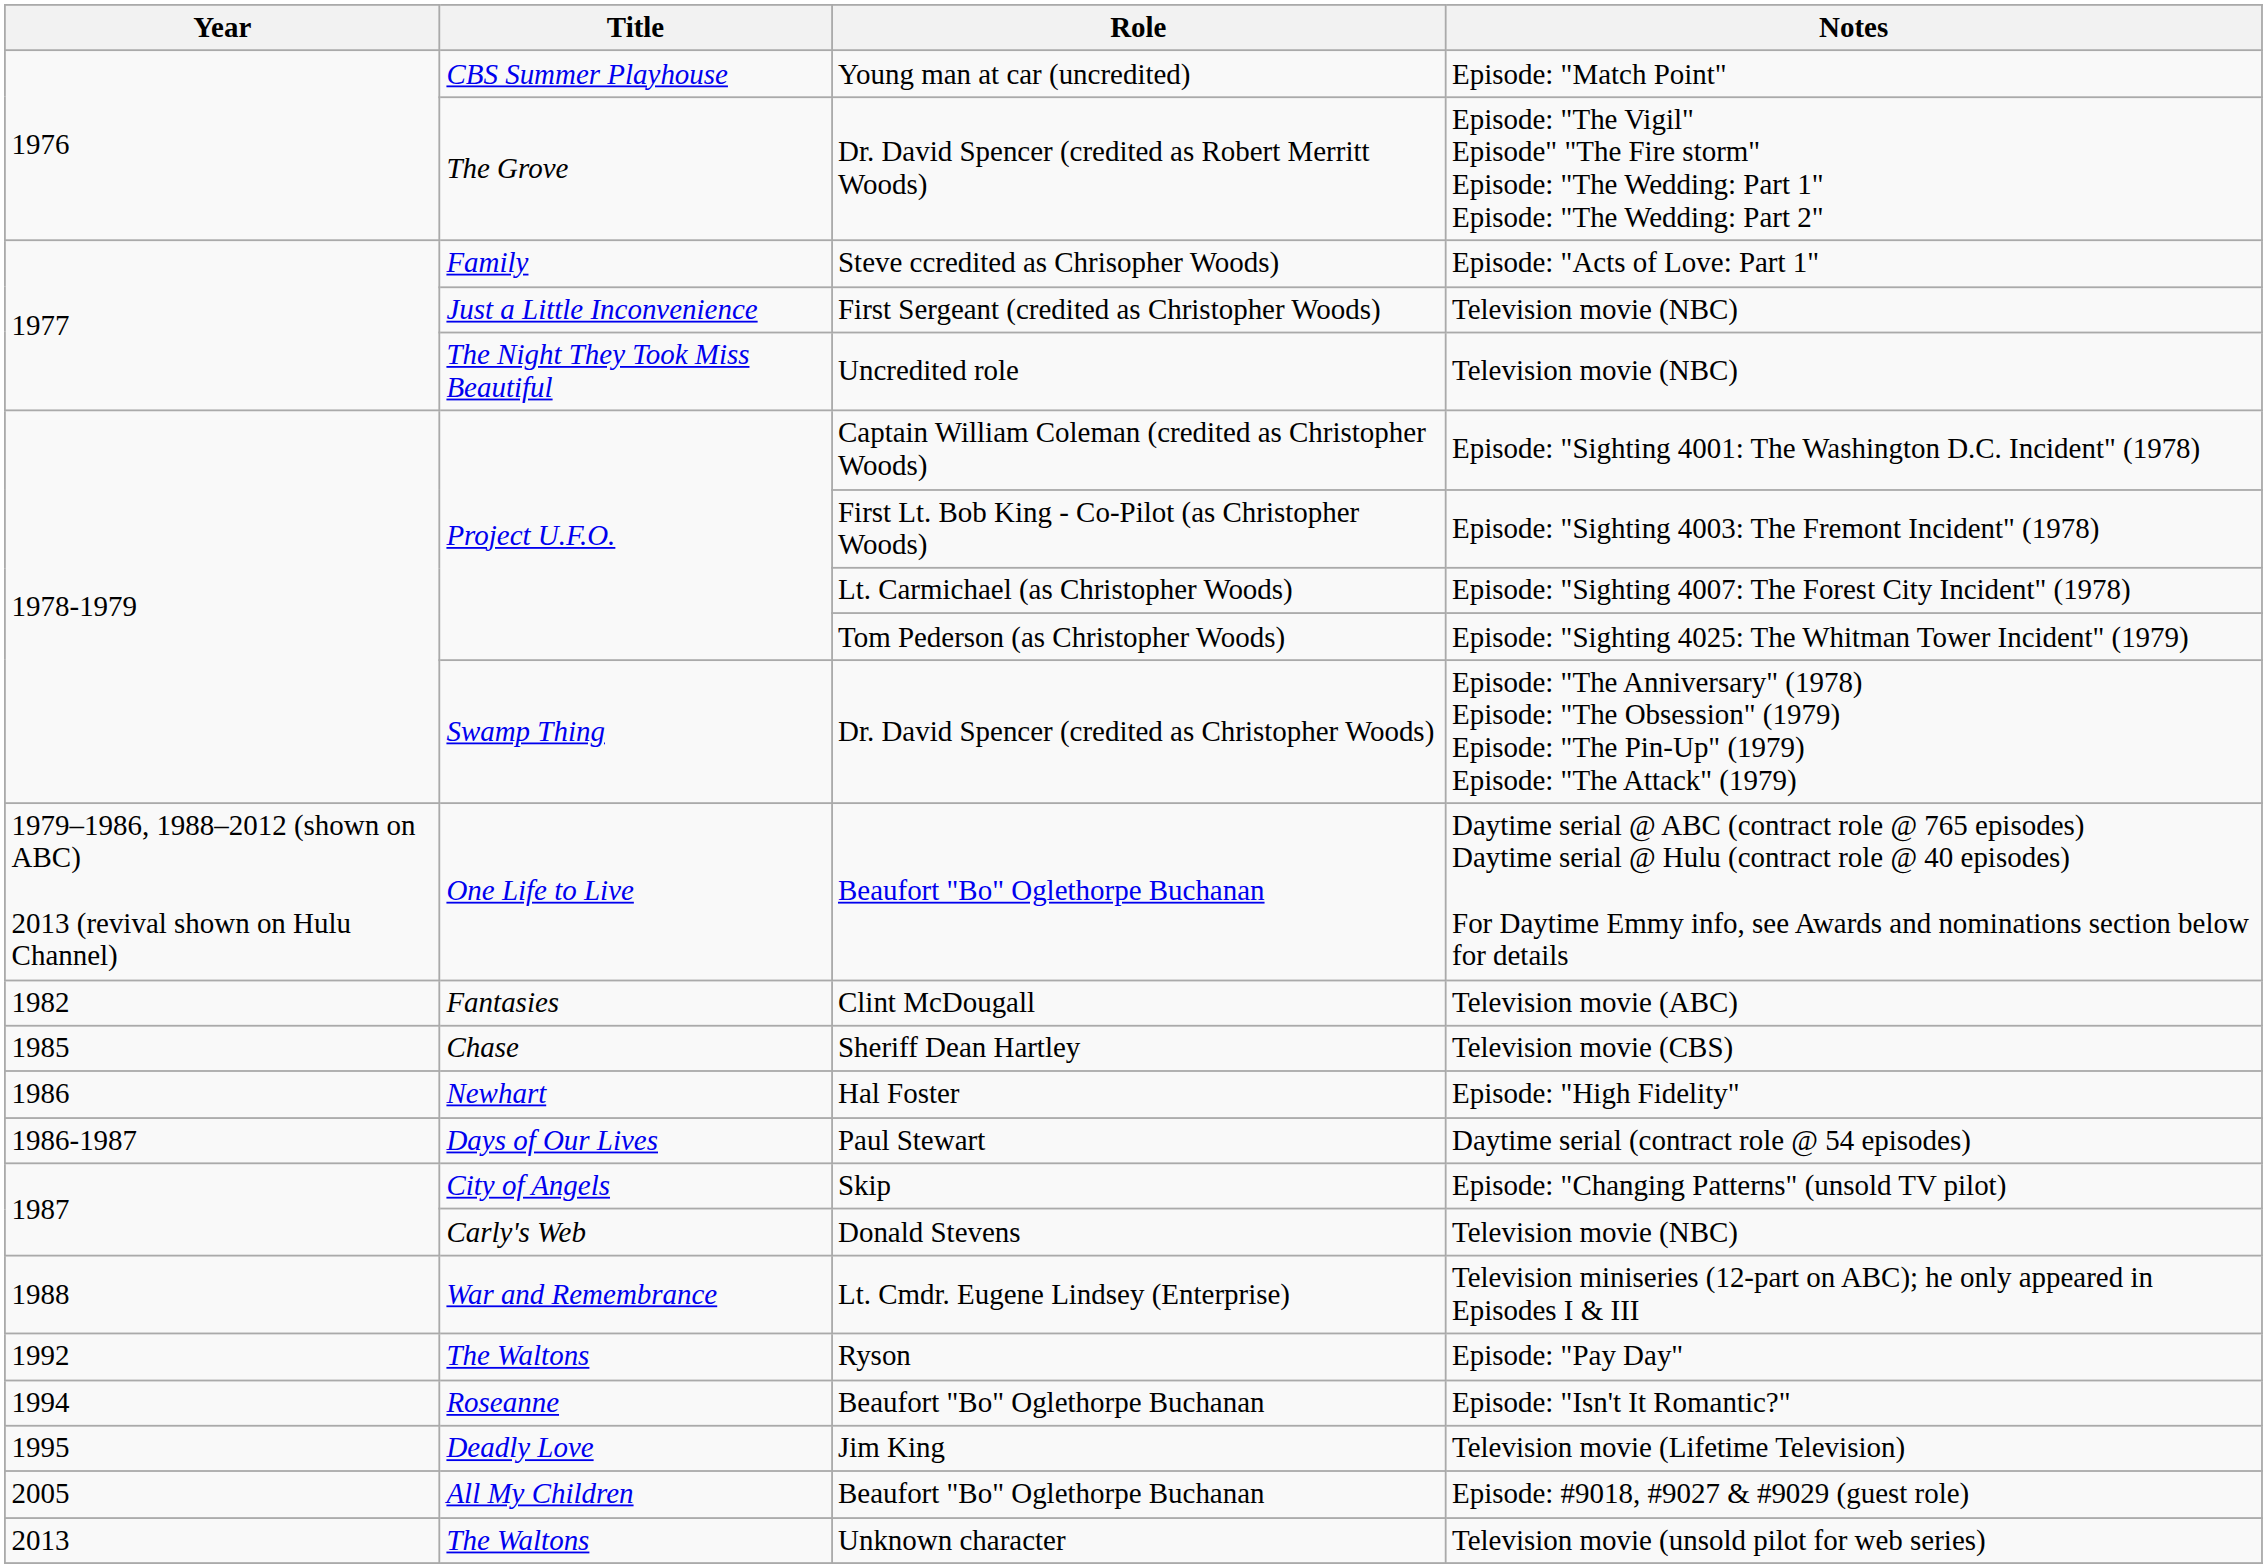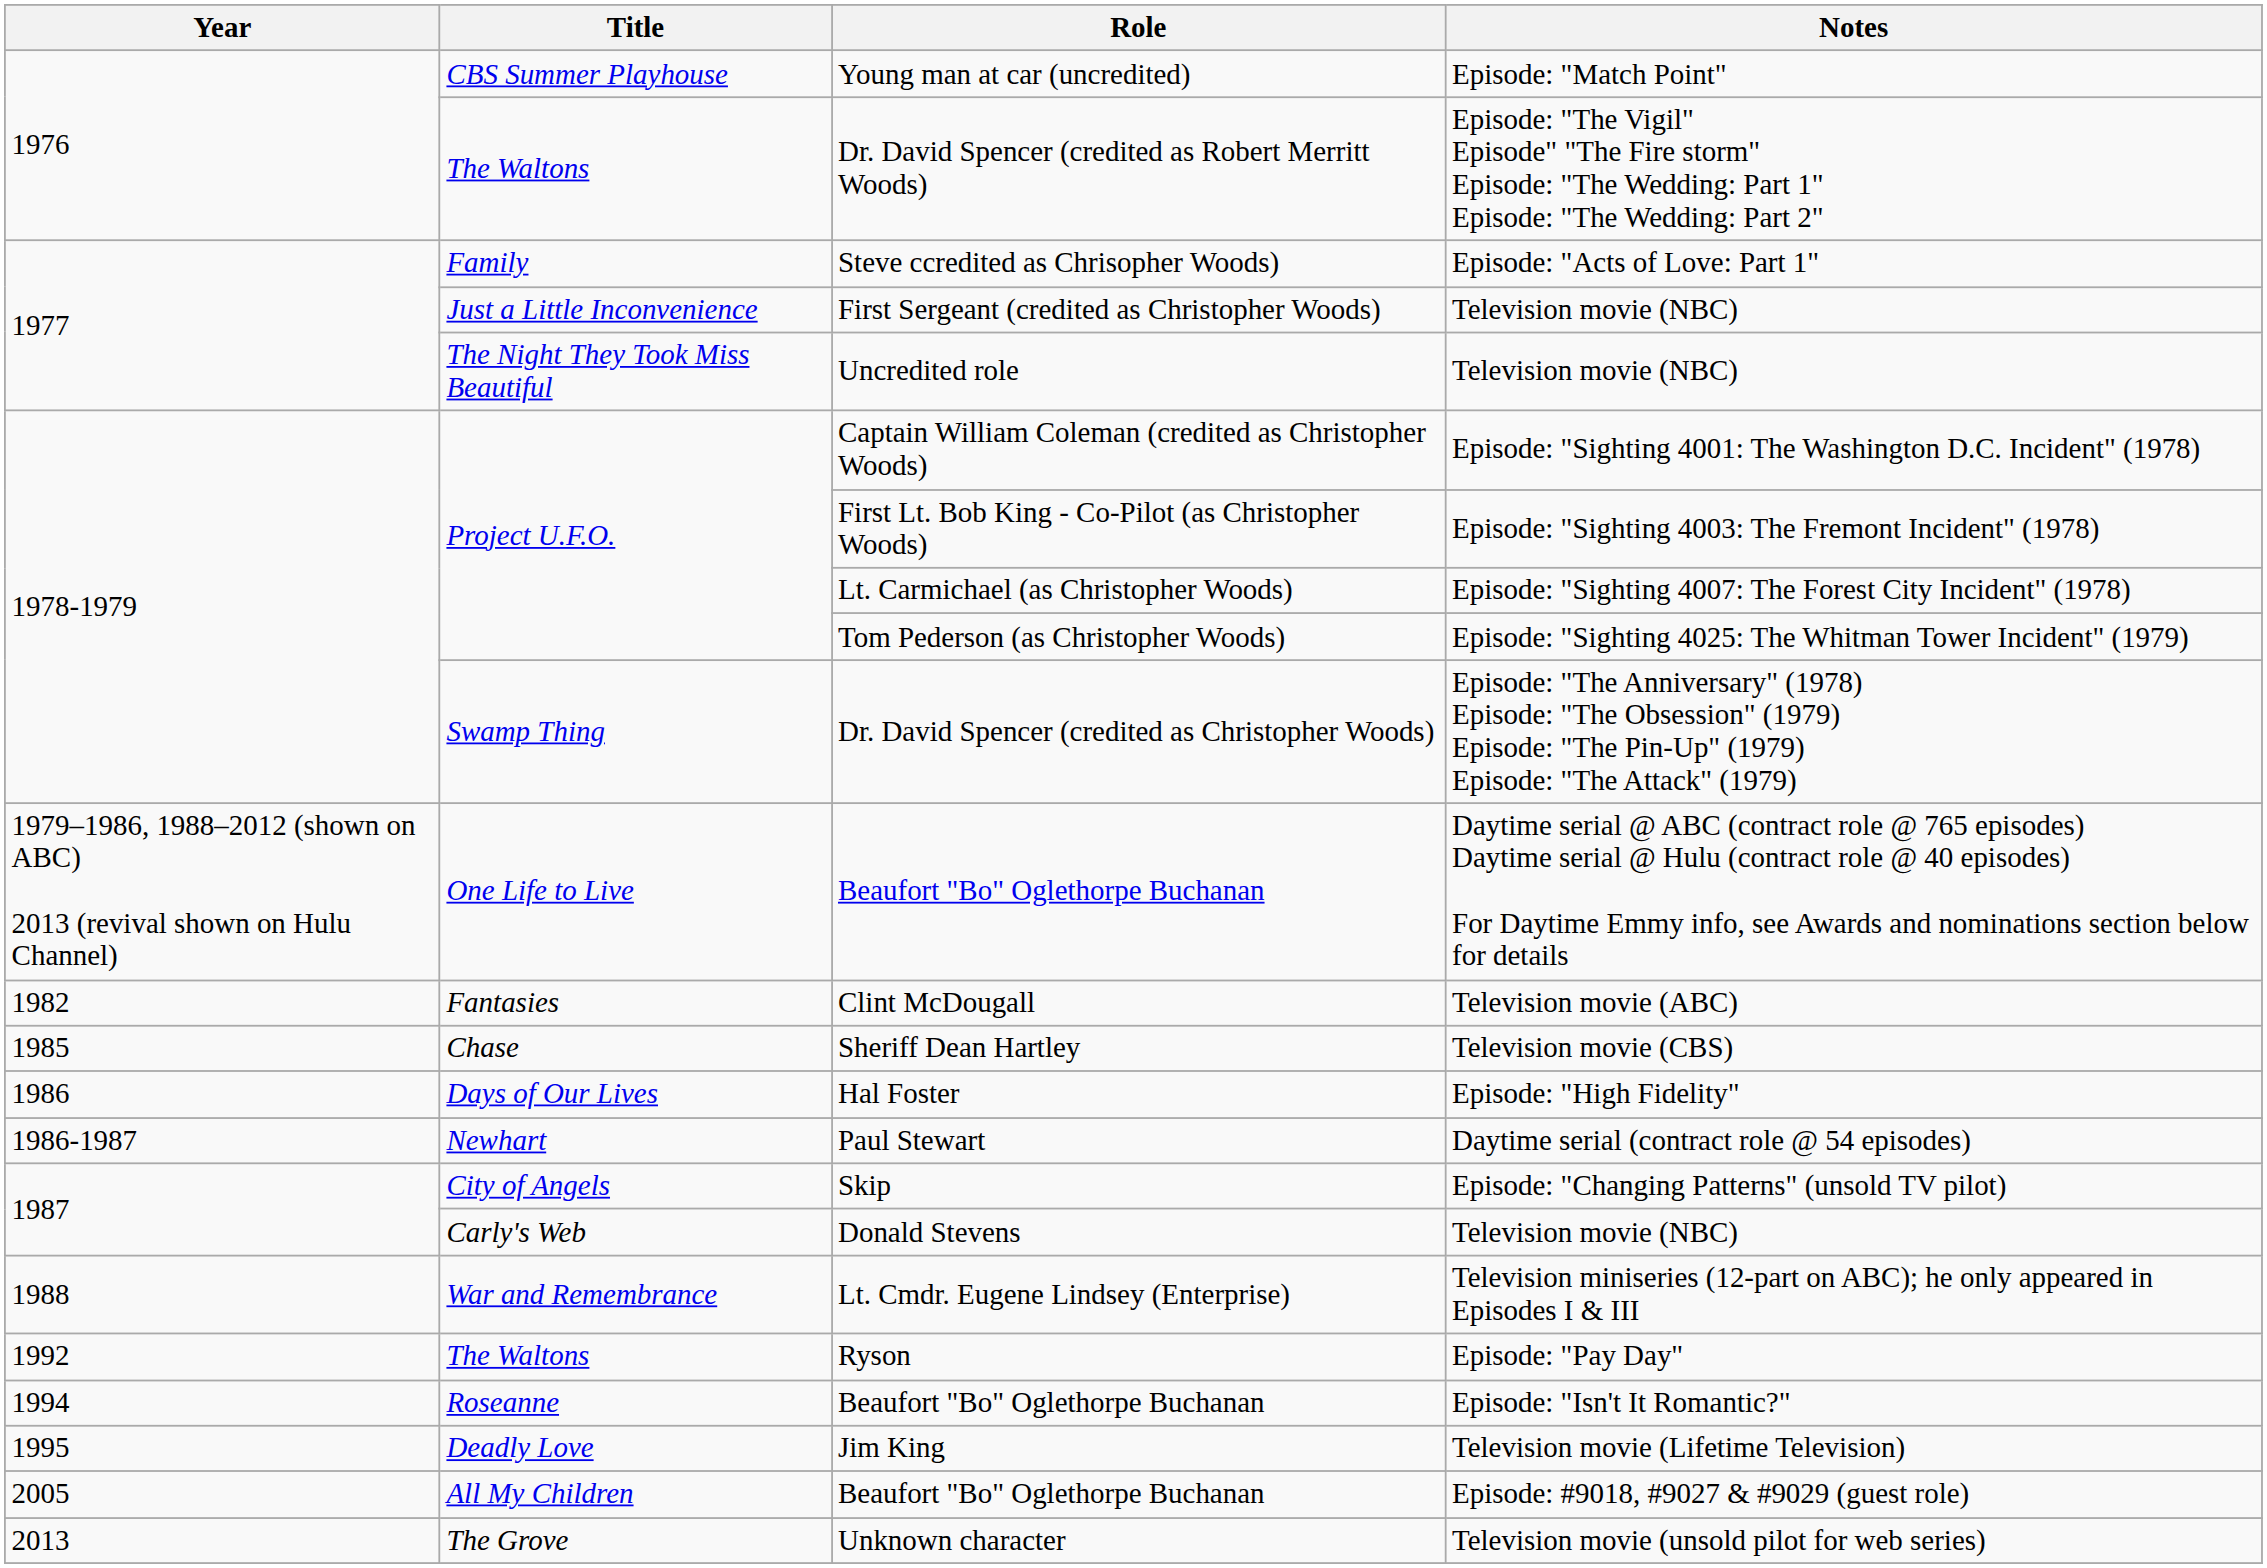Dr. David Spencer (credited as Robert Merritt Woods) | Title: The Grove -> The Waltons
Hal Foster | Title: Newhart -> Days of Our Lives
Paul Stewart | Title: Days of Our Lives -> Newhart
Unknown character | Title: The Waltons -> The Grove
